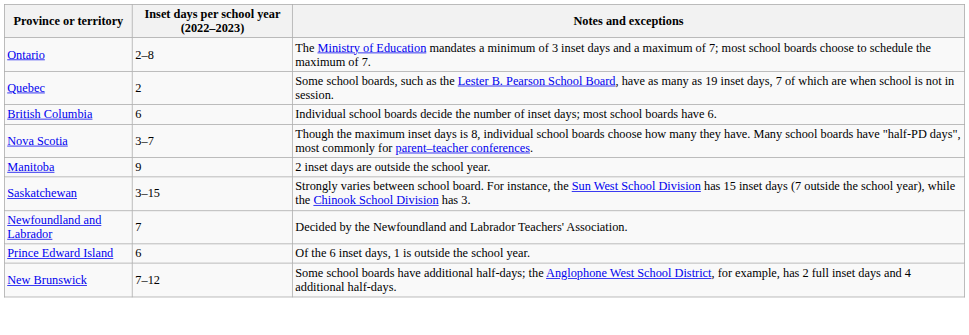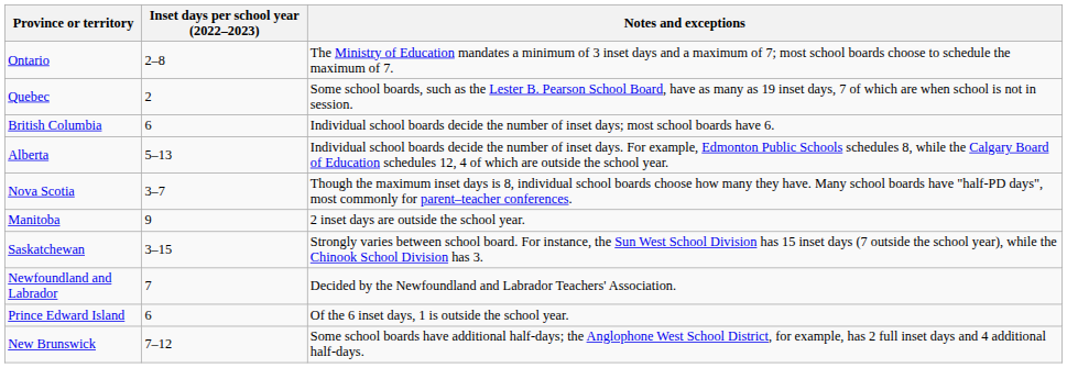+ row: Alberta | 5–13 | Individual school boards decide the number of inset days. For example, Edmonton Public Schools schedules 8, while the Calgary Board of Education schedules 12, 4 of which are outside the school year.
